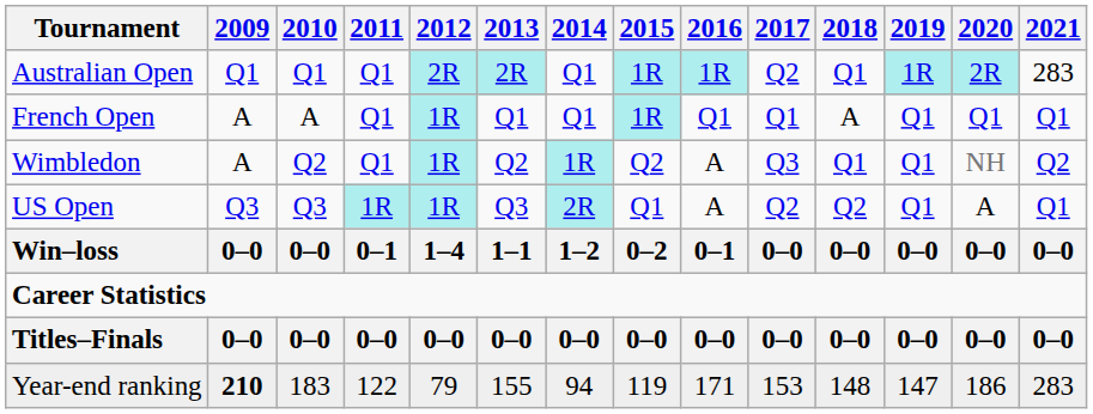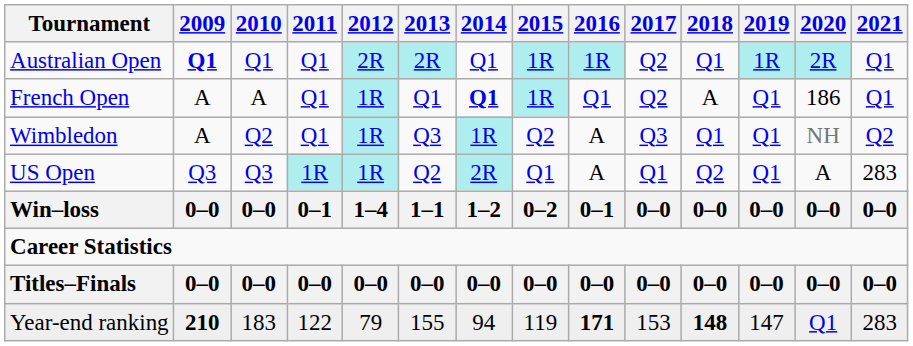Australian Open | 2009: normal -> bold
Australian Open | 2021: 283 -> Q1
French Open | 2014: normal -> bold
French Open | 2017: Q1 -> Q2
French Open | 2020: Q1 -> 186
Wimbledon | 2013: Q2 -> Q3
US Open | 2013: Q3 -> Q2
US Open | 2017: Q2 -> Q1
US Open | 2021: Q1 -> 283
Year-end ranking | 2016: normal -> bold
Year-end ranking | 2018: normal -> bold
Year-end ranking | 2020: 186 -> Q1
